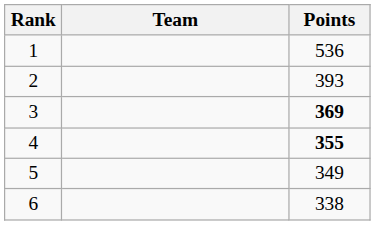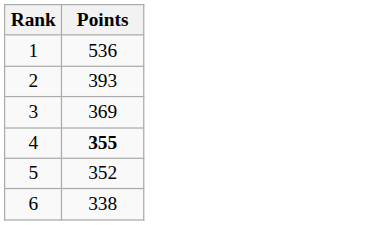- column: Team
3 | Points: bold -> normal
5 | Points: 349 -> 352
